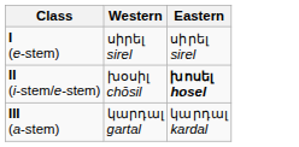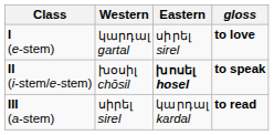+ column: gloss | to love | to speak | to read
I (e-stem) | Western: սիրել sirel -> կարդալ gartal
III (a-stem) | Western: կարդալ gartal -> սիրել sirel
